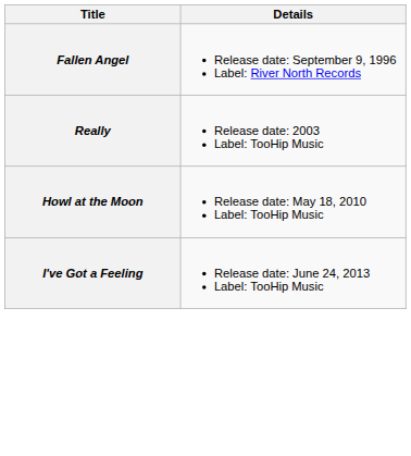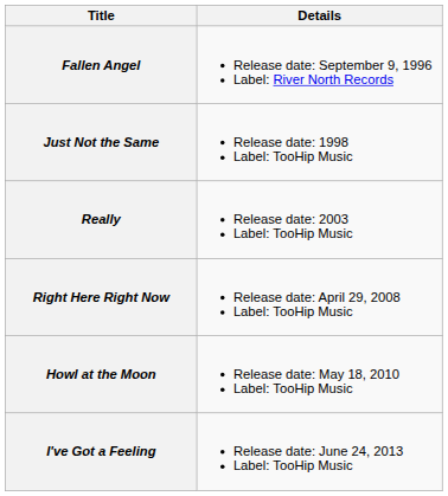+ row: Just Not the Same | Release date: 1998 Label: TooHip Music
+ row: Right Here Right Now | Release date: April 29, 2008 Label: TooHip Music
